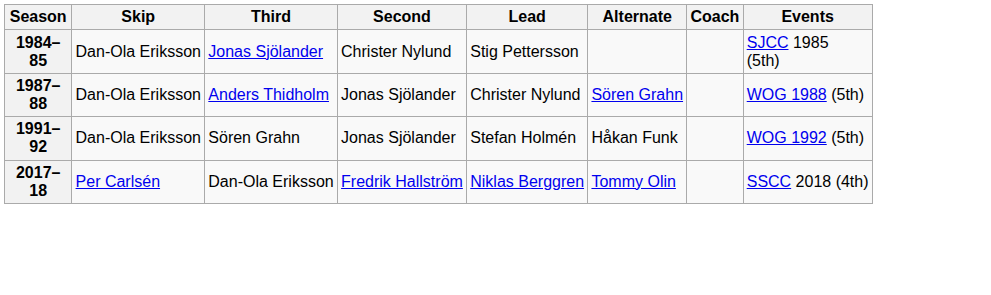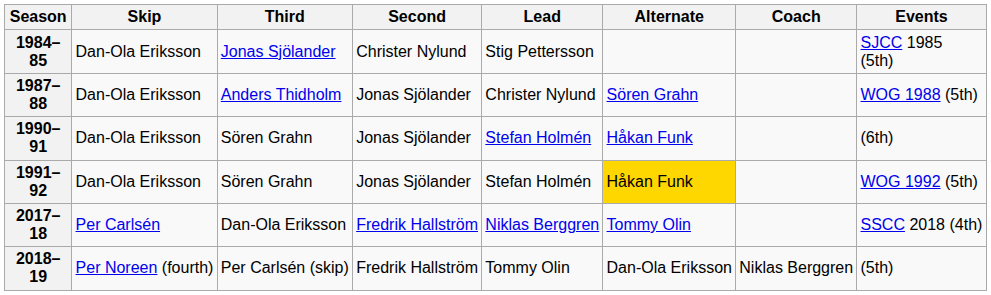+ row: 1990–91 | Dan-Ola Eriksson | Sören Grahn | Jonas Sjölander | Stefan Holmén | Håkan Funk | (6th)
1991–92 | Alternate: no background -> gold background
+ row: 2018–19 | Per Noreen (fourth) | Per Carlsén (skip) | Fredrik Hallström | Tommy Olin | Dan-Ola Eriksson | Niklas Berggren | (5th)
